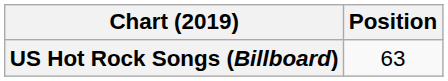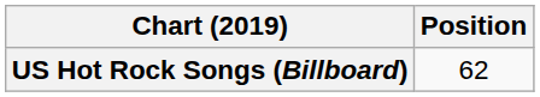US Hot Rock Songs (Billboard) | Position: 63 -> 62
